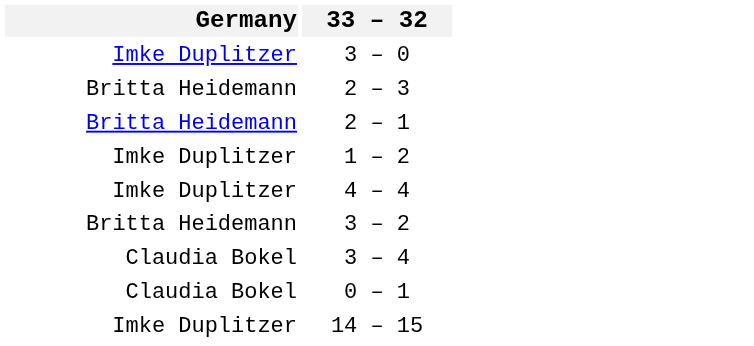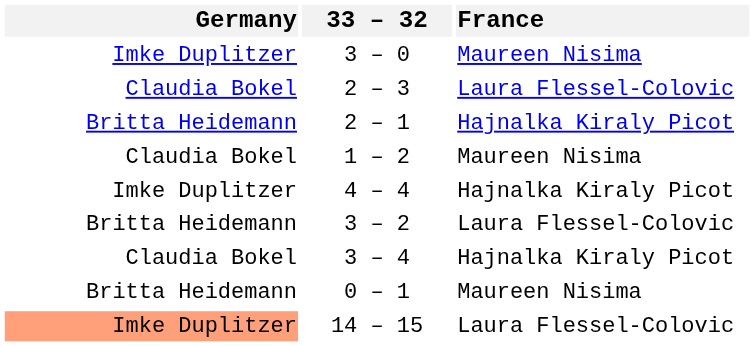+ column: France | Maureen Nisima | Laura Flessel-Colovic | Hajnalka Kiraly Picot | Maureen Nisima | Hajnalka Kiraly Picot | Laura Flessel-Colovic | Hajnalka Kiraly Picot | Maureen Nisima | Laura Flessel-Colovic
2 – 3 | Germany: Britta Heidemann -> Claudia Bokel
1 – 2 | Germany: Imke Duplitzer -> Claudia Bokel
0 – 1 | Germany: Claudia Bokel -> Britta Heidemann
14 – 15 | Germany: no background -> lightsalmon background
